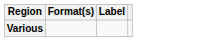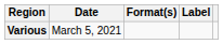+ column: Date | March 5, 2021
